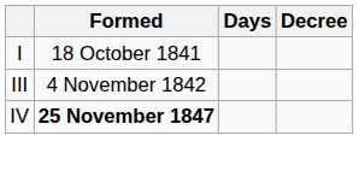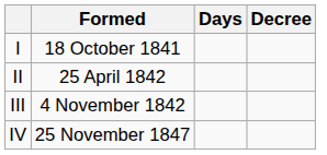+ row: II | 25 April 1842
IV | Formed: bold -> normal
